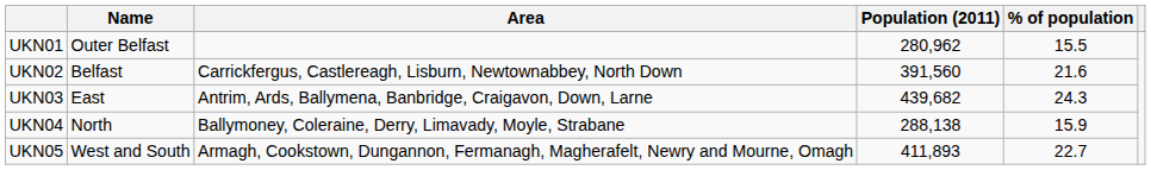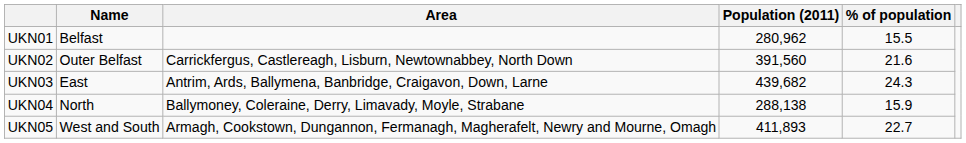UKN01 | Name: Outer Belfast -> Belfast
UKN02 | Name: Belfast -> Outer Belfast
